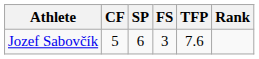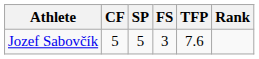Jozef Sabovčík | SP: 6 -> 5
